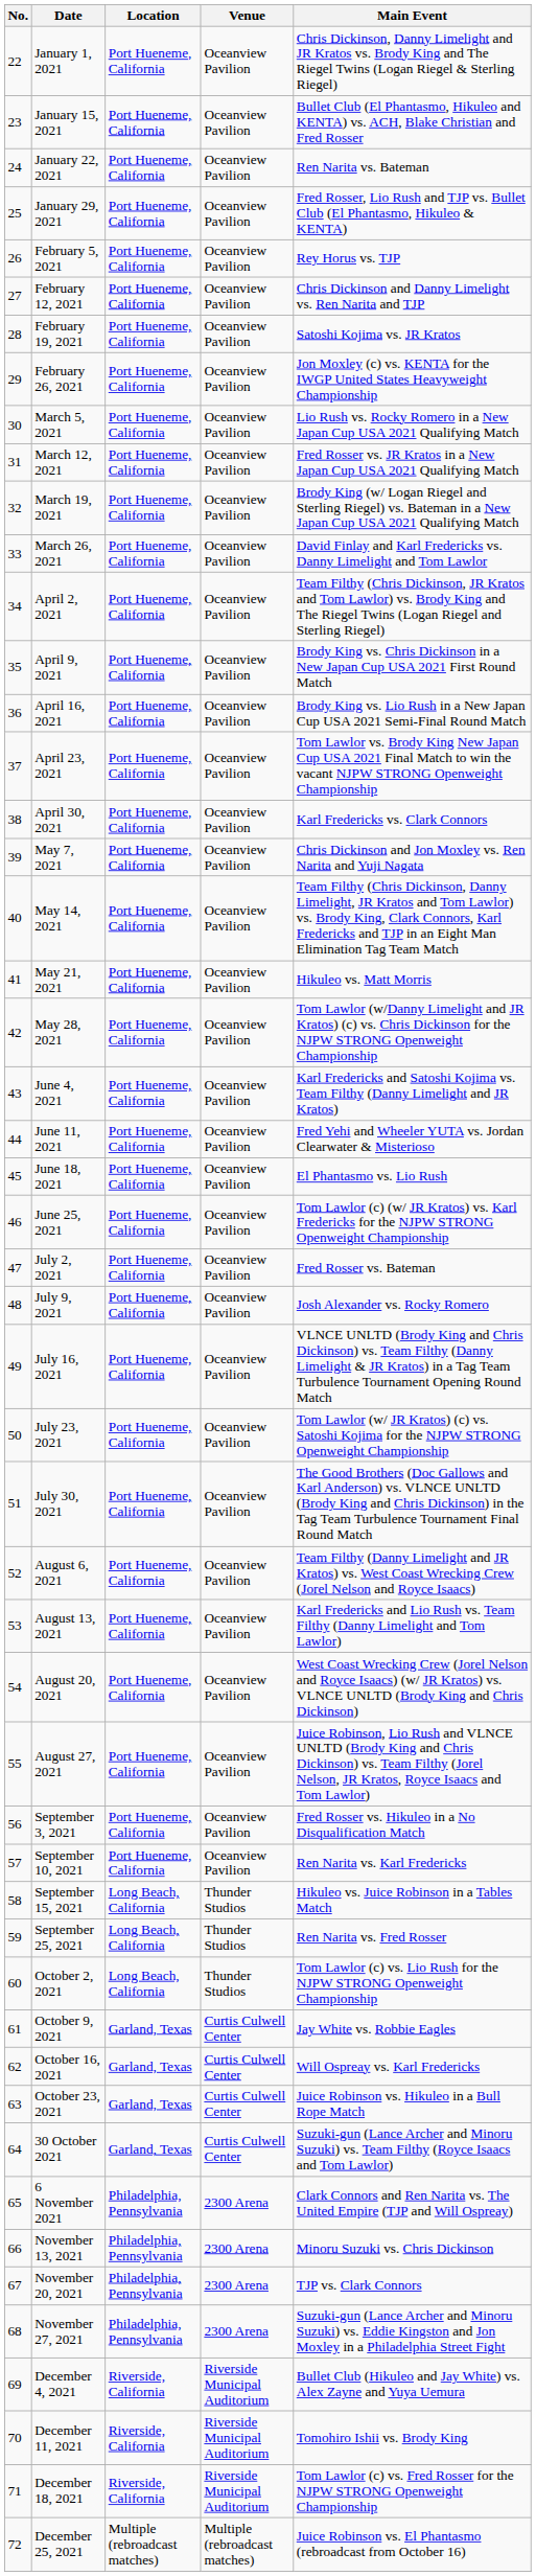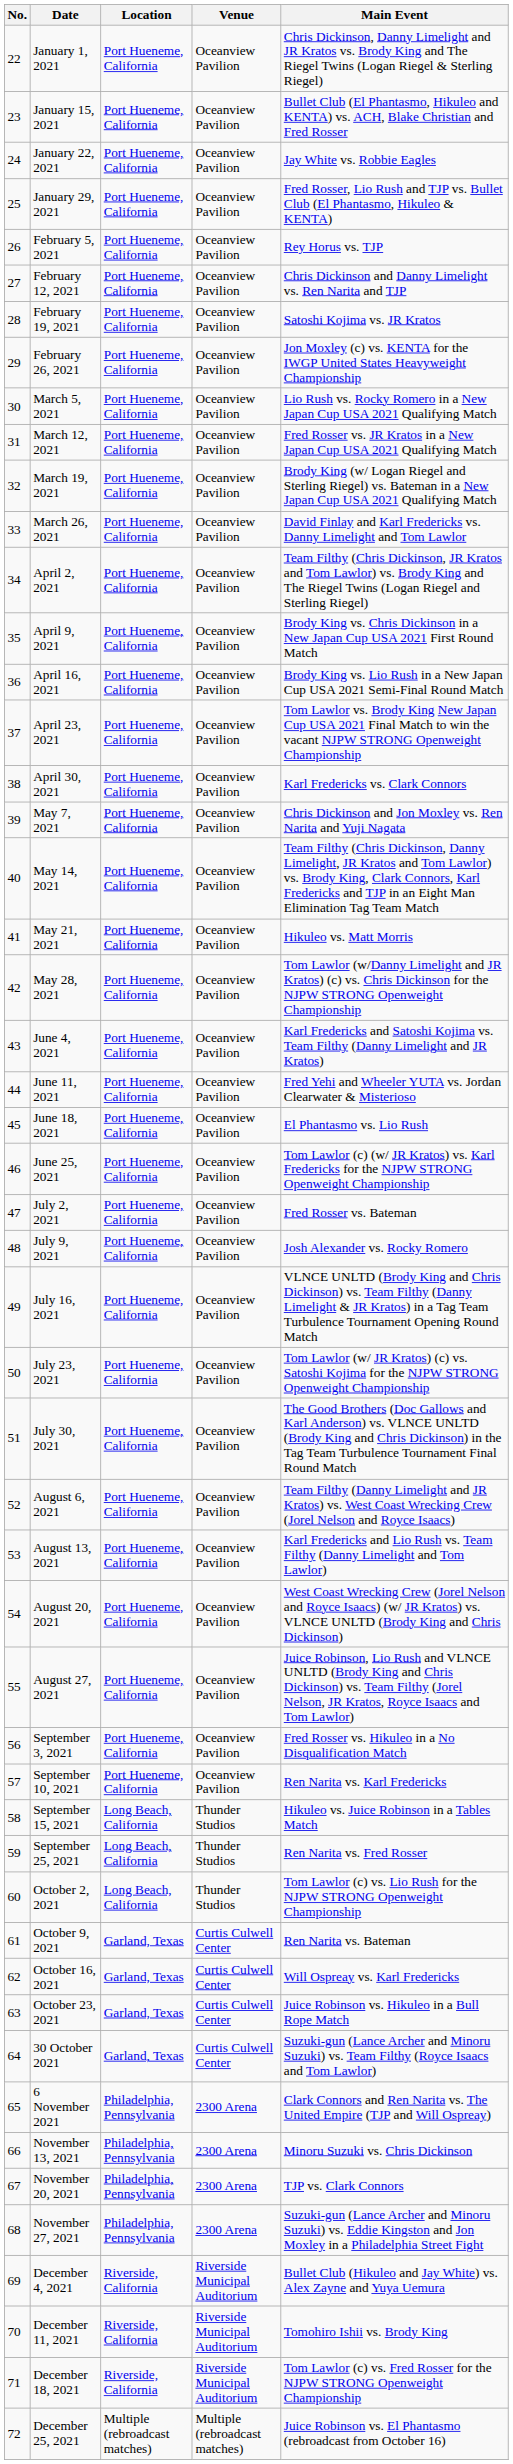January 22, 2021 | Main Event: Ren Narita vs. Bateman -> Jay White vs. Robbie Eagles
October 9, 2021 | Main Event: Jay White vs. Robbie Eagles -> Ren Narita vs. Bateman
